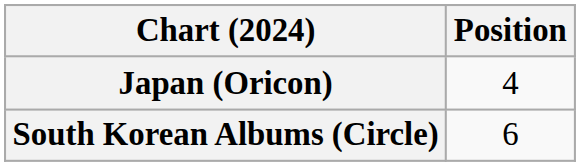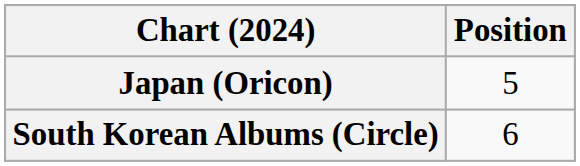Japan (Oricon) | Position: 4 -> 5
